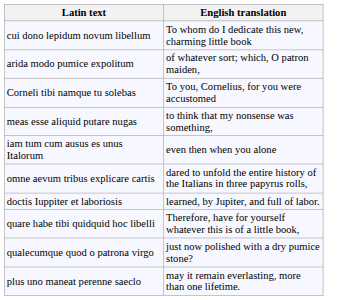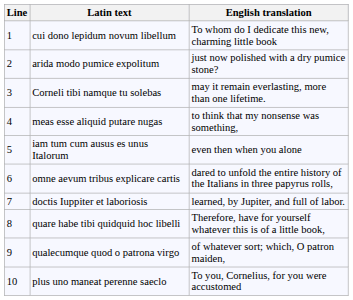+ column: Line | 1 | 2 | 3 | 4 | 5 | 6 | 7 | 8 | 9 | 10
arida modo pumice expolitum | English translation: of whatever sort; which, O patron maiden, -> just now polished with a dry pumice stone?
Corneli tibi namque tu solebas | English translation: To you, Cornelius, for you were accustomed -> may it remain everlasting, more than one lifetime.
qualecumque quod o patrona virgo | English translation: just now polished with a dry pumice stone? -> of whatever sort; which, O patron maiden,
plus uno maneat perenne saeclo | English translation: may it remain everlasting, more than one lifetime. -> To you, Cornelius, for you were accustomed
